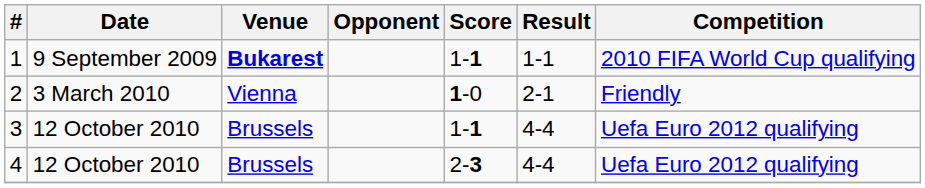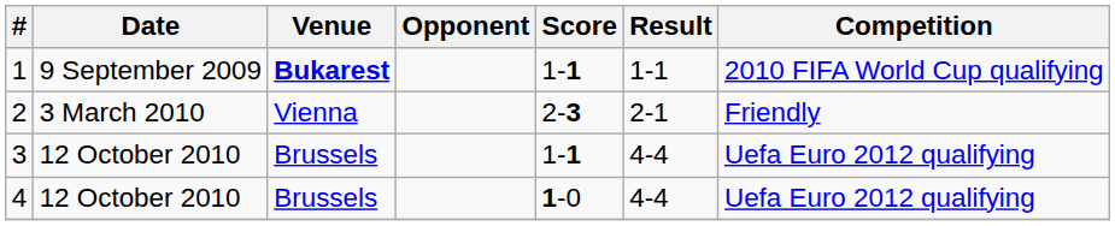2 | Score: 1-0 -> 2-3
4 | Score: 2-3 -> 1-0
